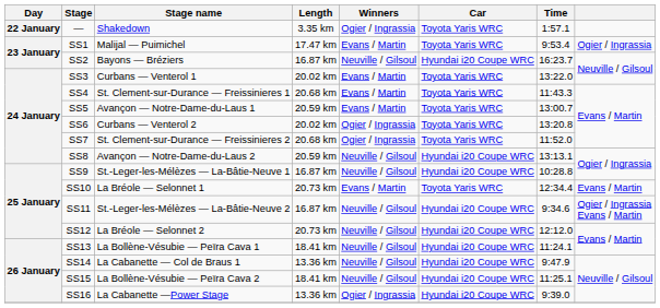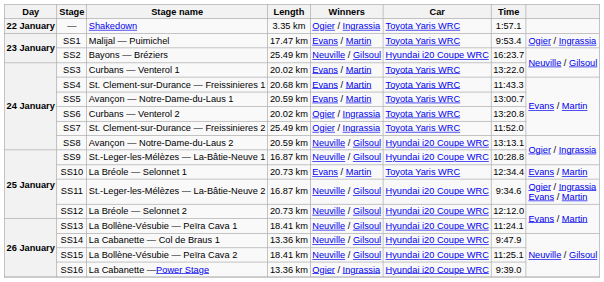SS2 | Length: 16.87 km -> 25.49 km
SS7 | Length: 20.68 km -> 25.49 km
